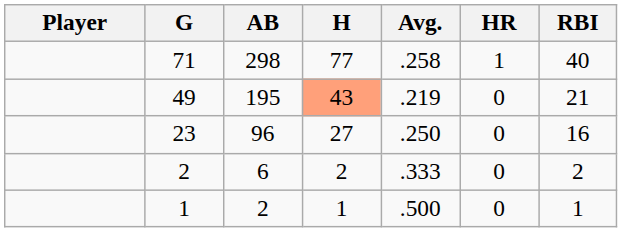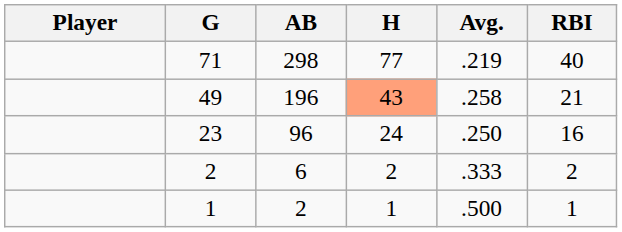- column: HR | 1 | 0 | 0 | 0 | 0
71 | Avg.: .258 -> .219
49 | AB: 195 -> 196
49 | Avg.: .219 -> .258
23 | H: 27 -> 24
